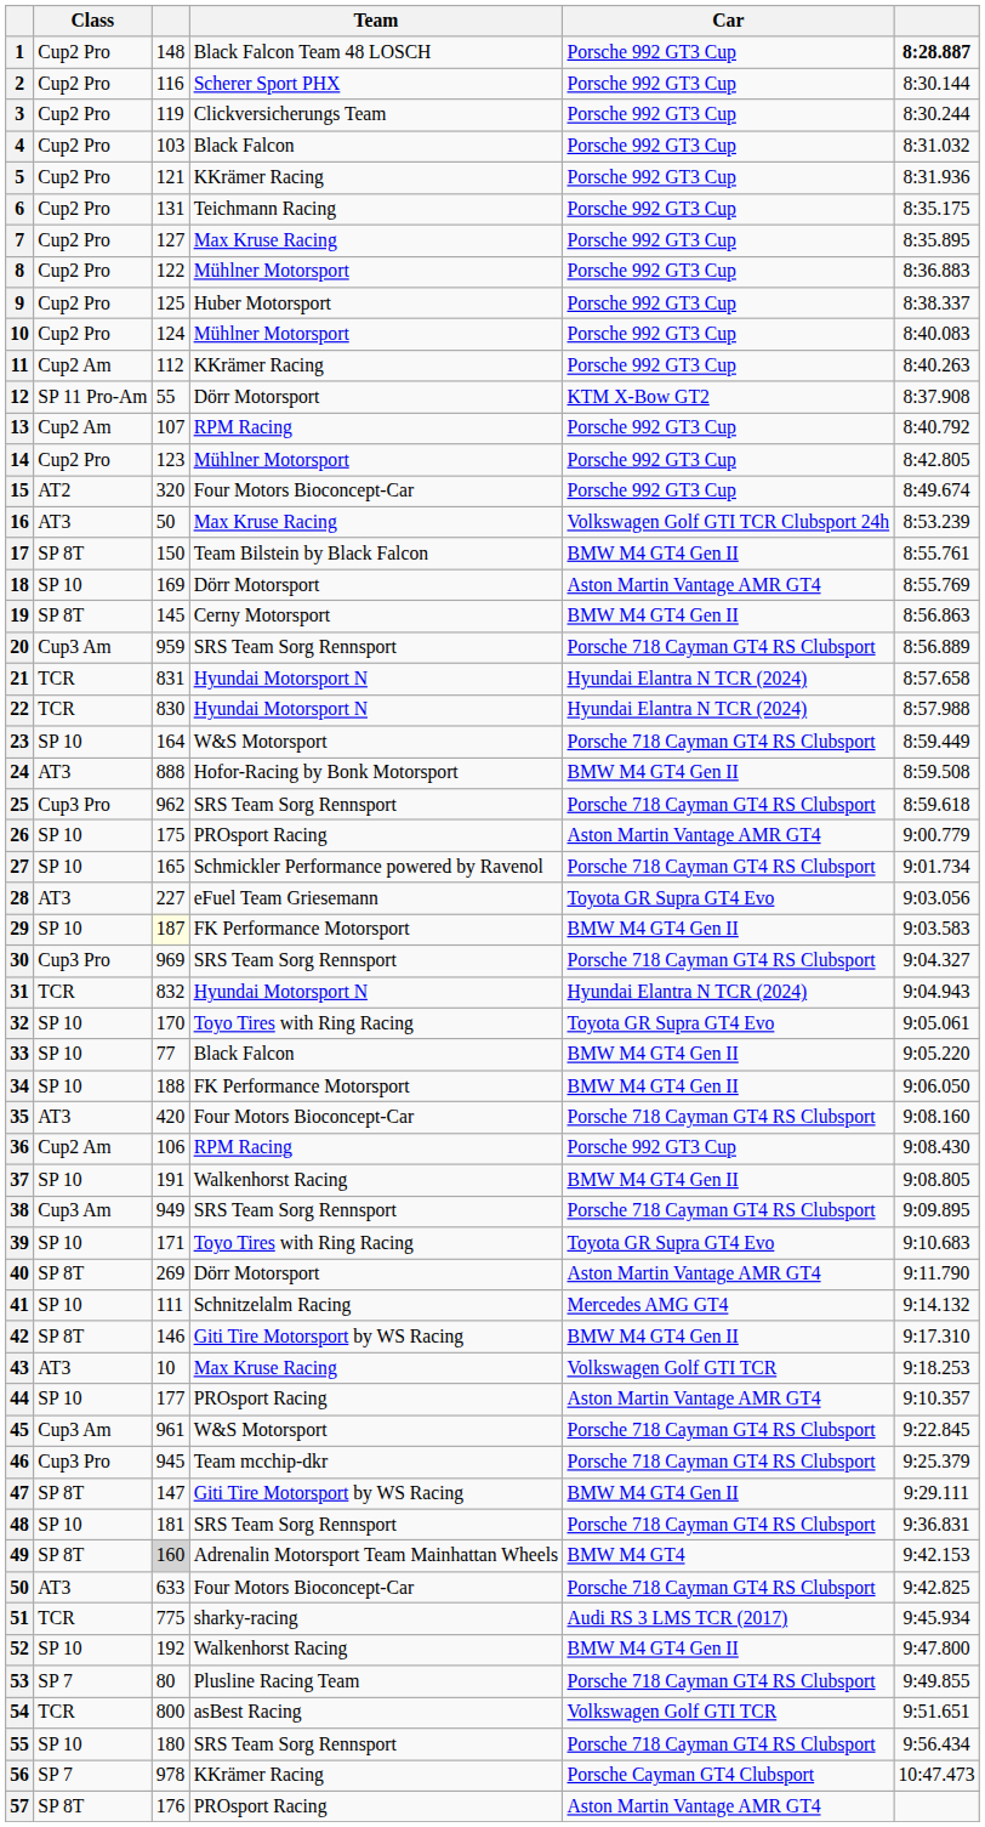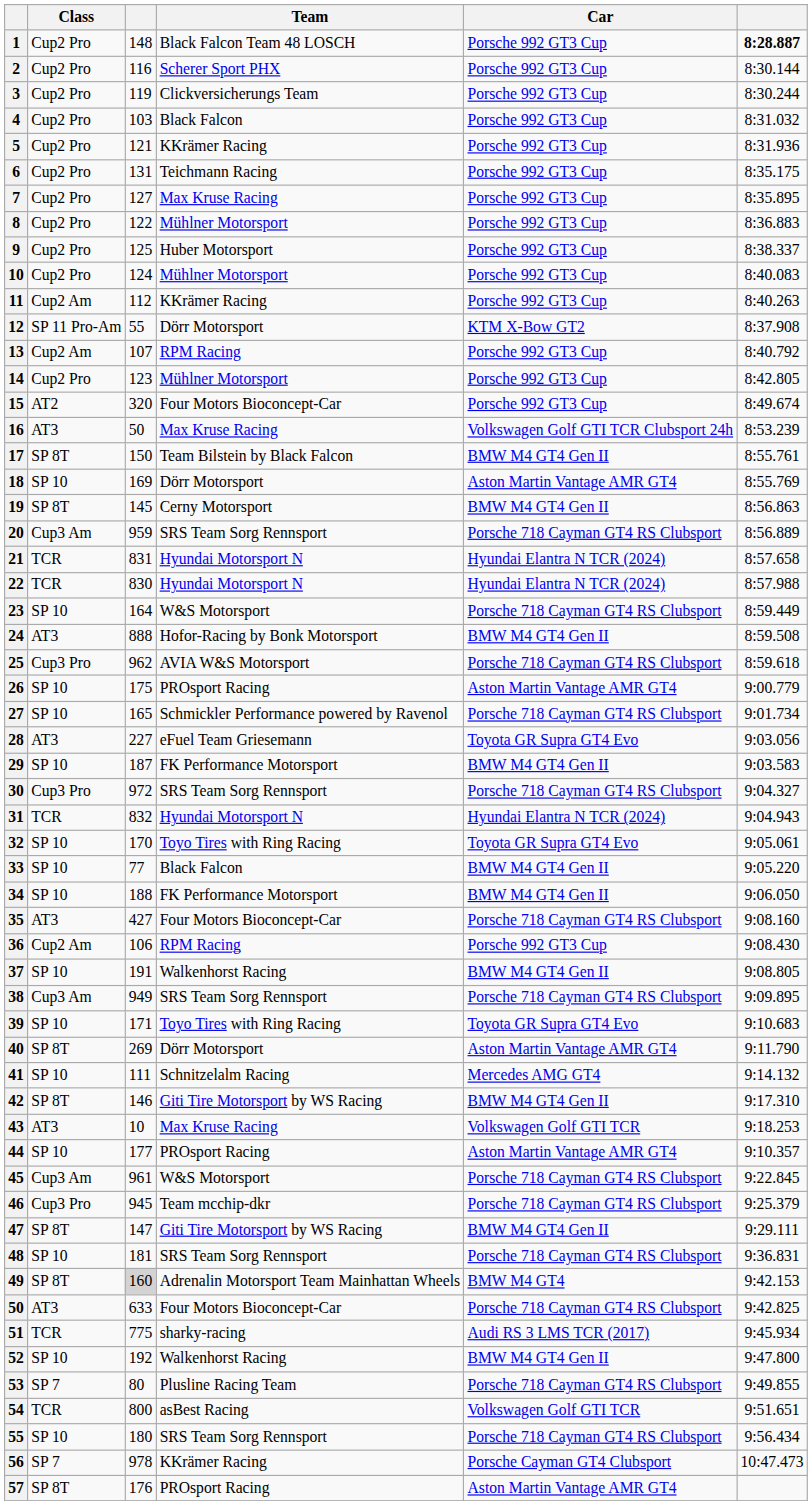25 | Team: SRS Team Sorg Rennsport -> AVIA W&S Motorsport
29 | column 3: lightyellow background -> no background
30 | column 3: 969 -> 972
35 | column 3: 420 -> 427
